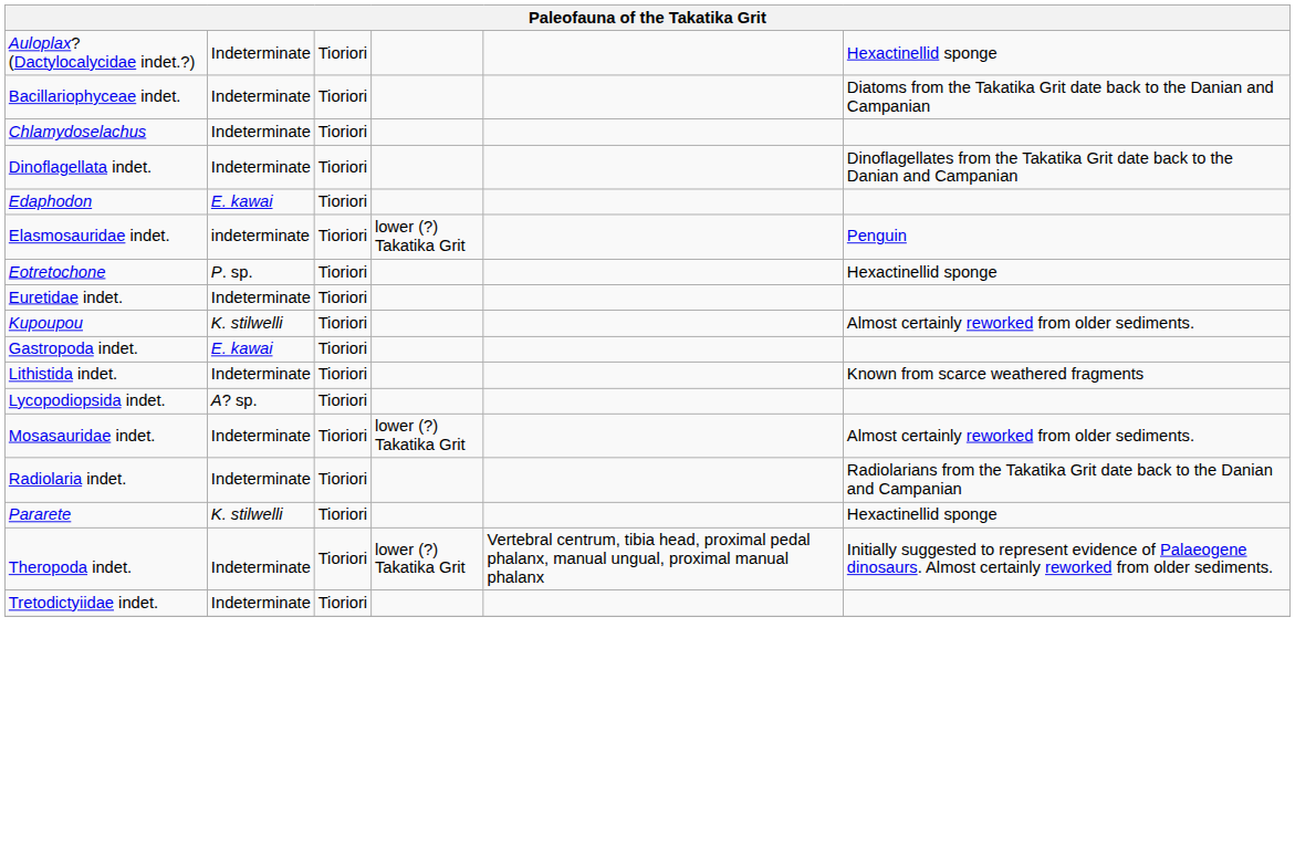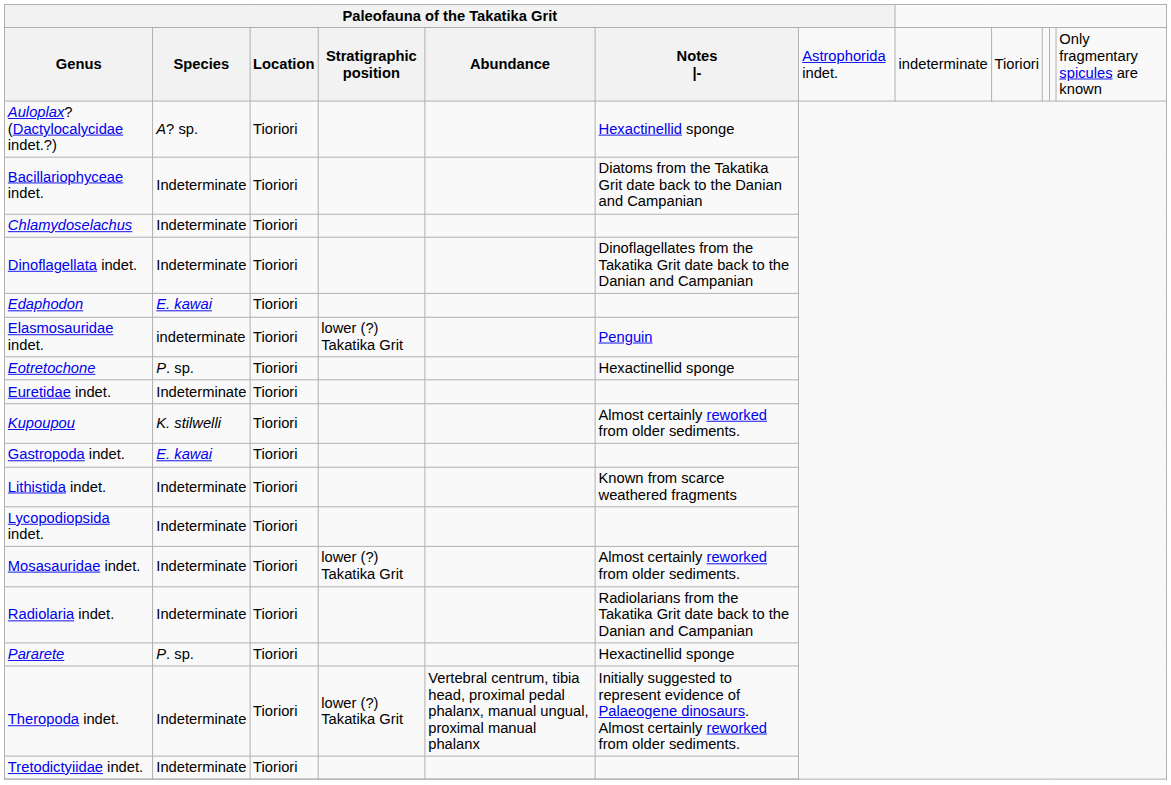+ row: Genus | Species | Location | Stratigraphic position | Abundance | Notes |- | Astrophorida indet. | indeterminate | Tioriori | Only fragmentary spicules are known
Auloplax? (Dactylocalycidae indet.?) | column 2: Indeterminate -> A? sp.
Lycopodiopsida indet. | column 2: A? sp. -> Indeterminate
Pararete | column 2: K. stilwelli -> P. sp.
